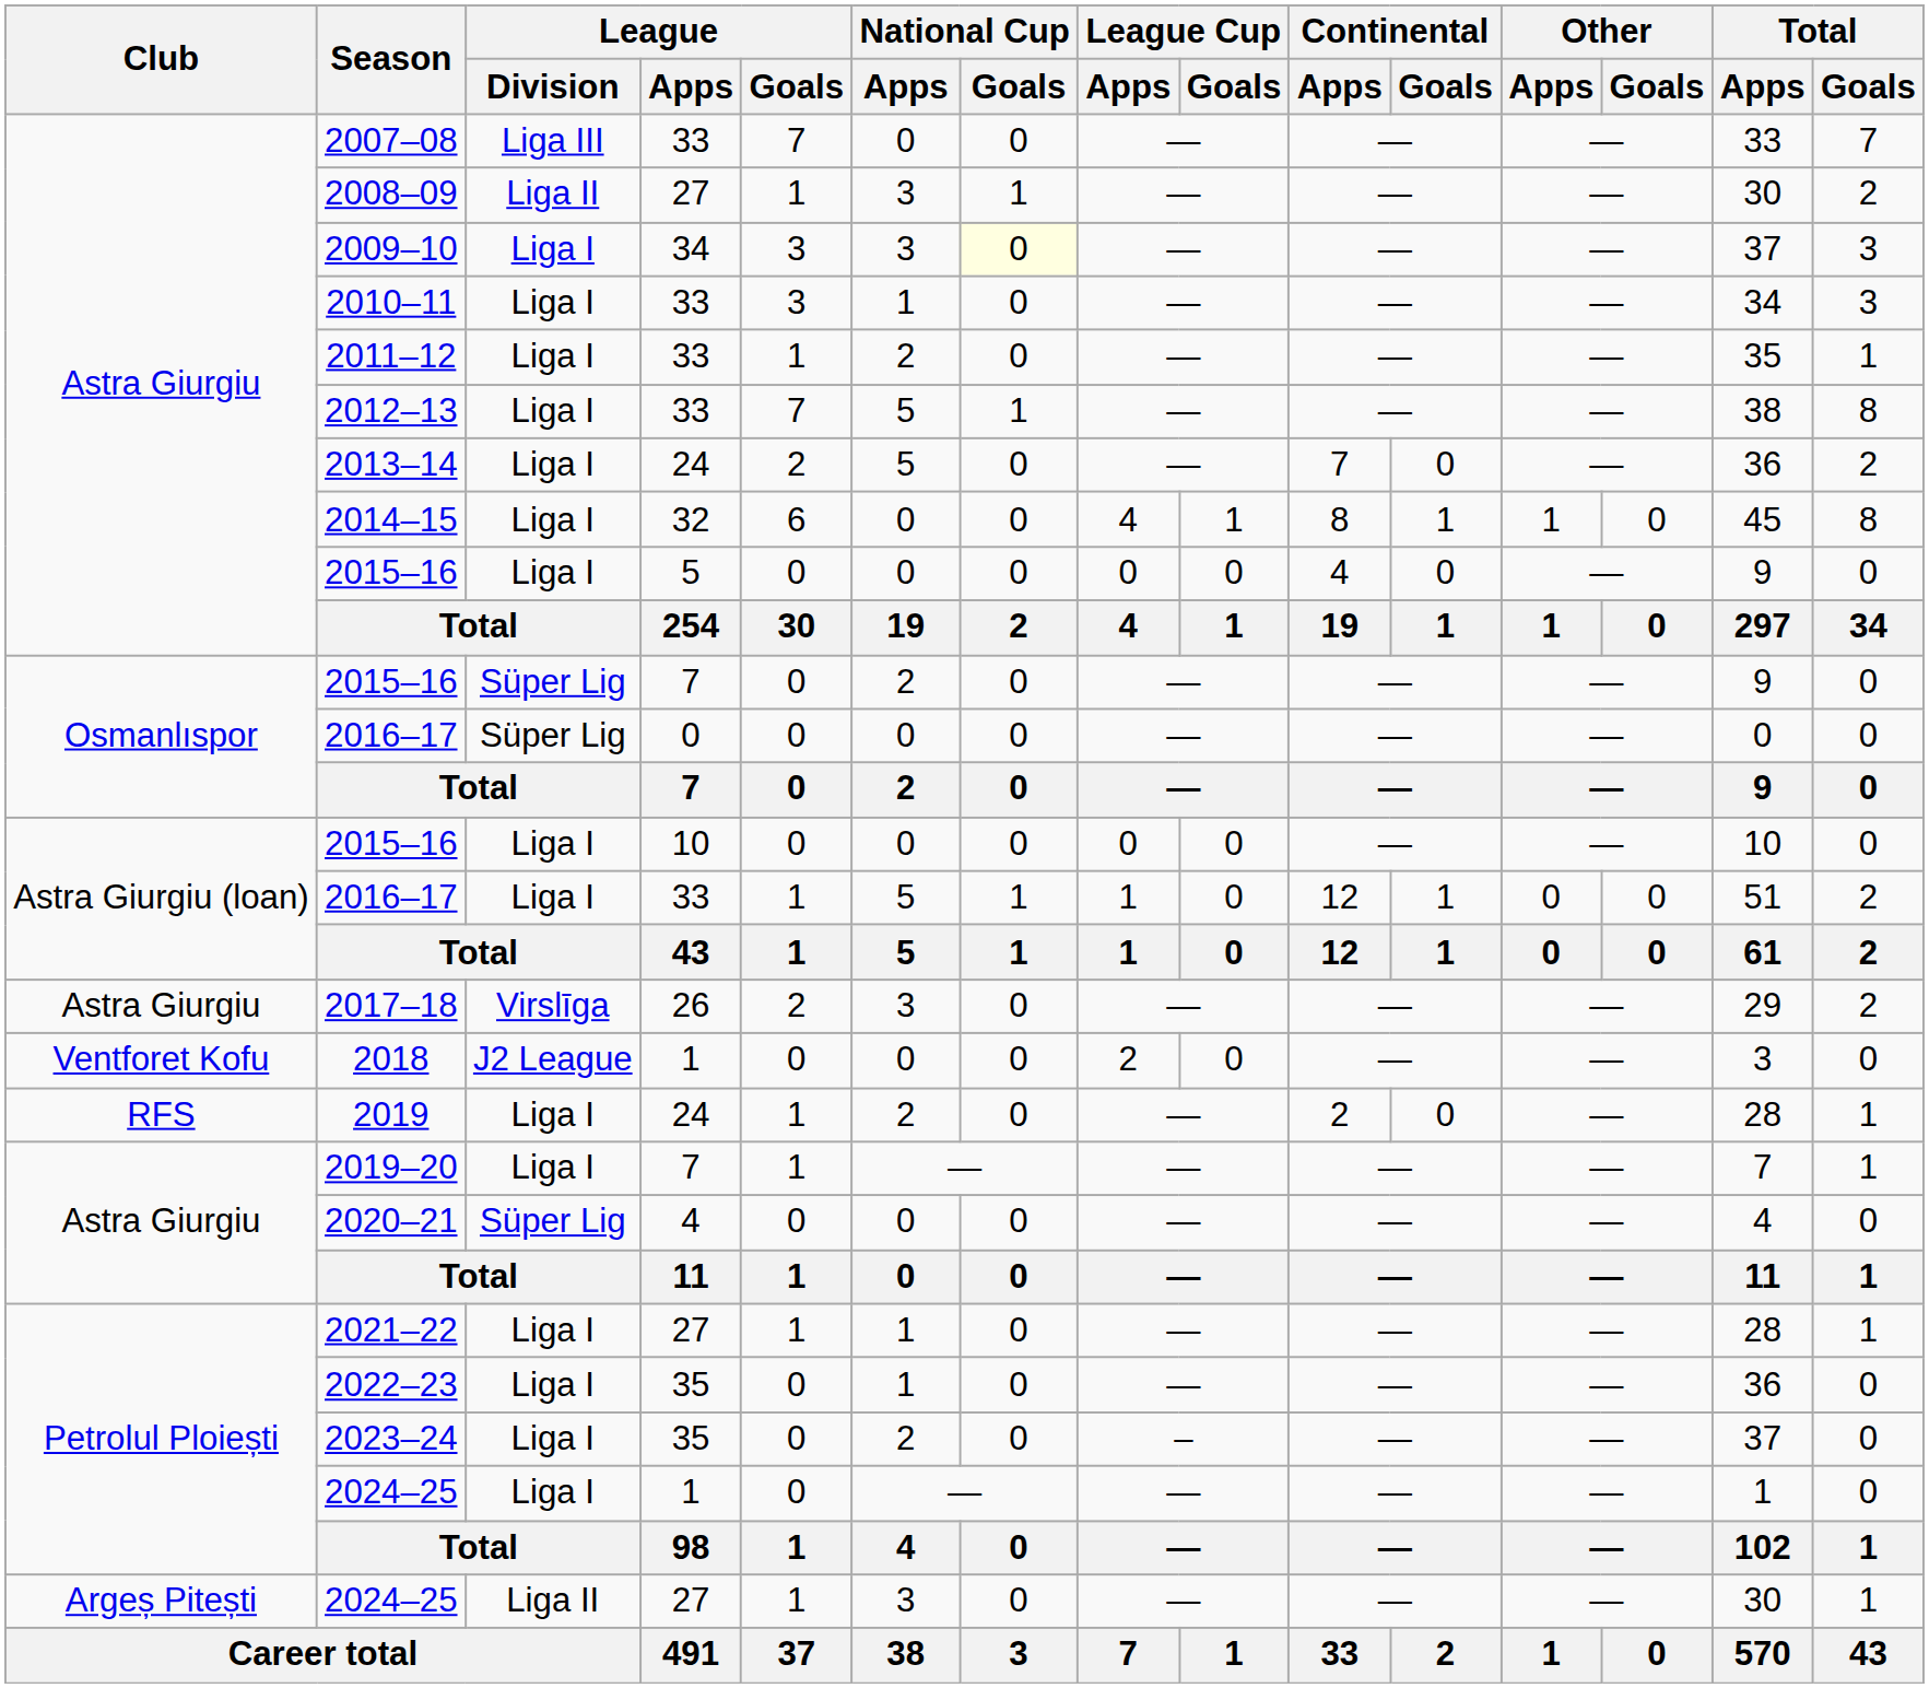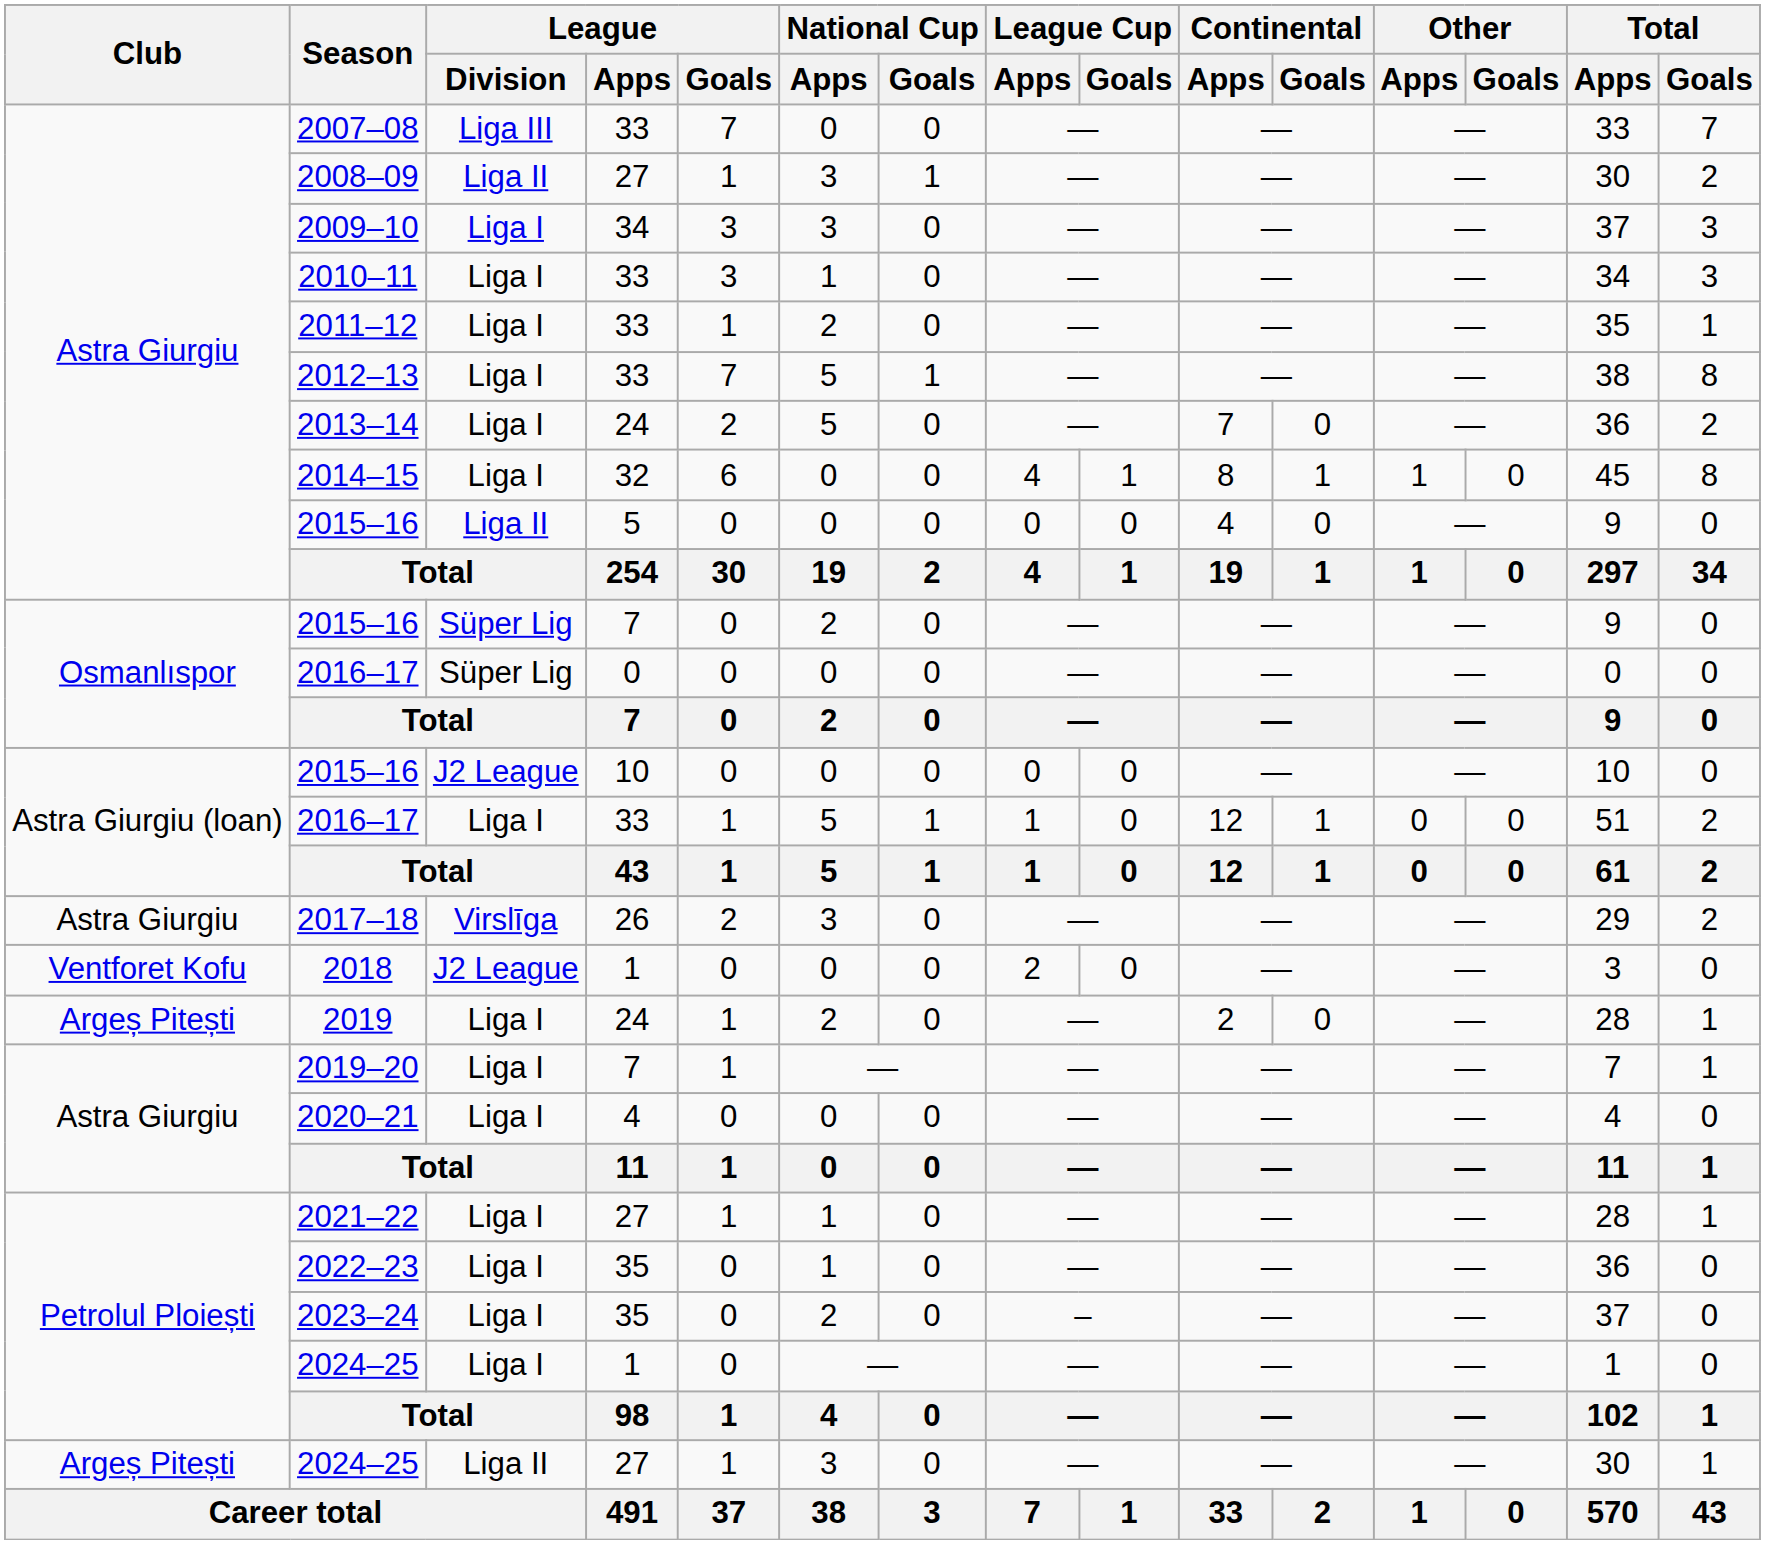2009–10 | National Cup / Goals: lightyellow background -> no background
2015–16 / 5 | League / Division: Liga I -> Liga II
2015–16 / 10 | League / Division: Liga I -> J2 League
2019 | Club: RFS -> Argeș Pitești
2020–21 | League / Division: Süper Lig -> Liga I
